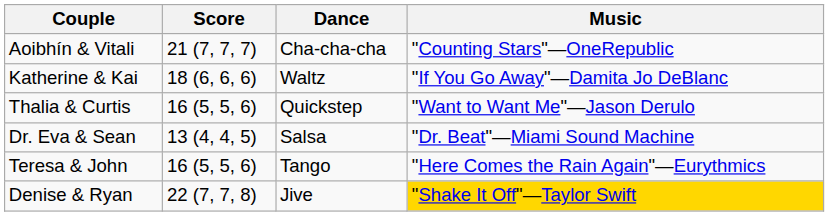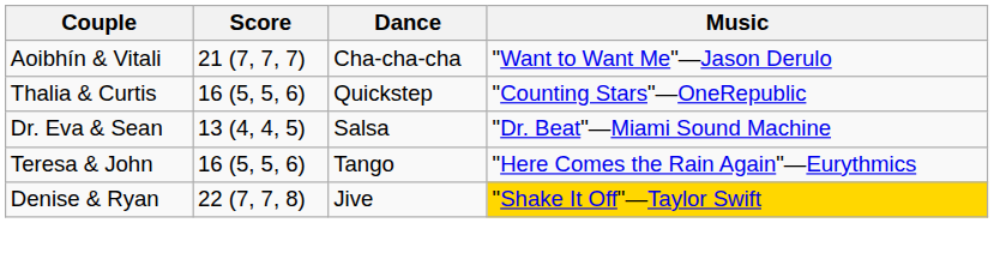Aoibhín & Vitali | Music: "Counting Stars"—OneRepublic -> "Want to Want Me"—Jason Derulo
- row: Katherine & Kai | 18 (6, 6, 6) | Waltz | "If You Go Away"—Damita Jo DeBlanc
Thalia & Curtis | Music: "Want to Want Me"—Jason Derulo -> "Counting Stars"—OneRepublic
